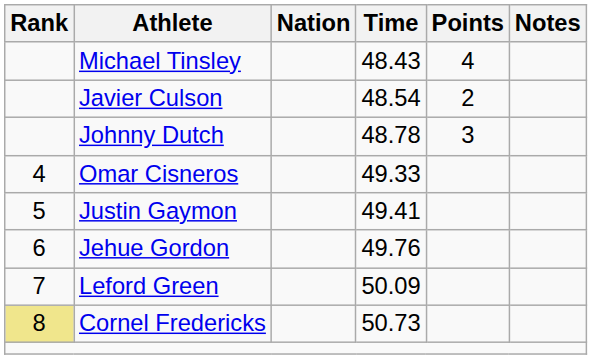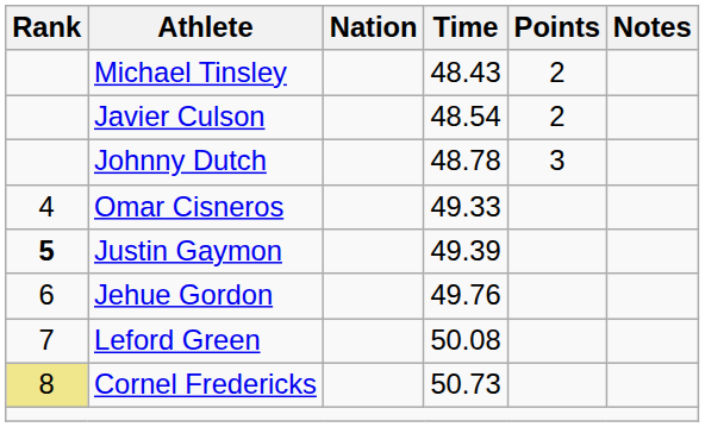Michael Tinsley | Points: 4 -> 2
Justin Gaymon | Rank: normal -> bold
Justin Gaymon | Time: 49.41 -> 49.39
Leford Green | Time: 50.09 -> 50.08
